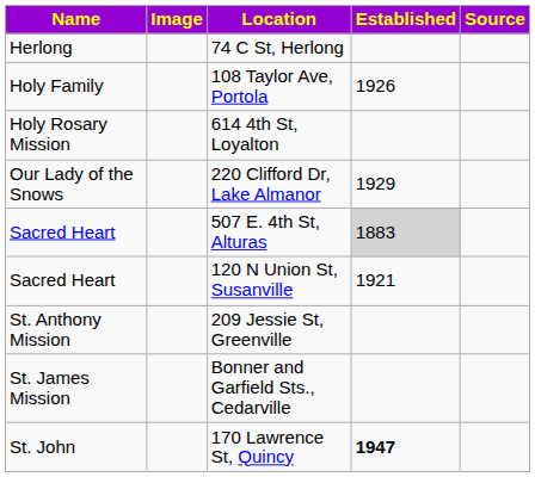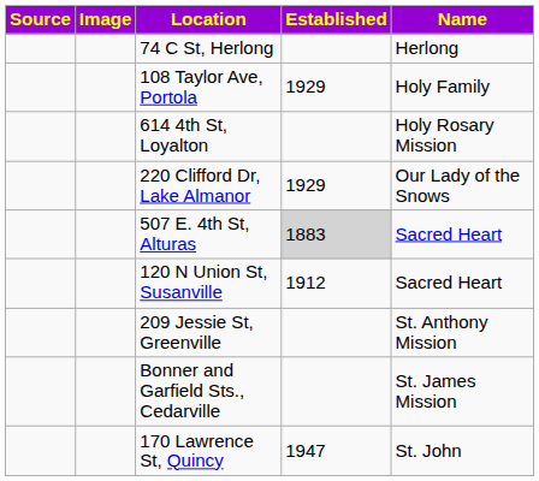columns swapped: Name <-> Source
108 Taylor Ave, Portola | Established: 1926 -> 1929
120 N Union St, Susanville | Established: 1921 -> 1912
170 Lawrence St, Quincy | Established: bold -> normal
